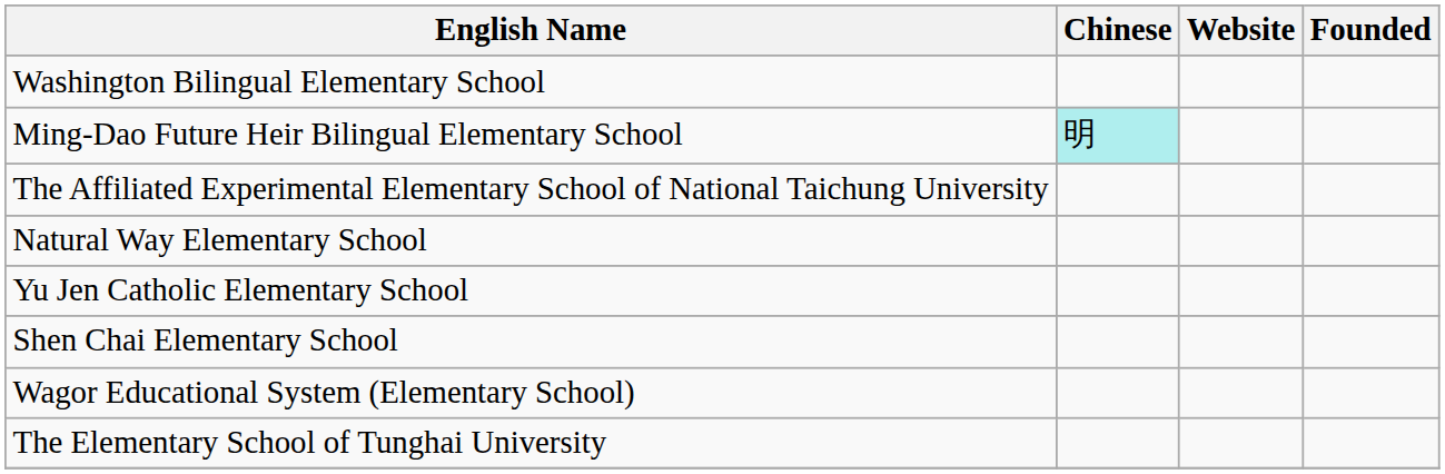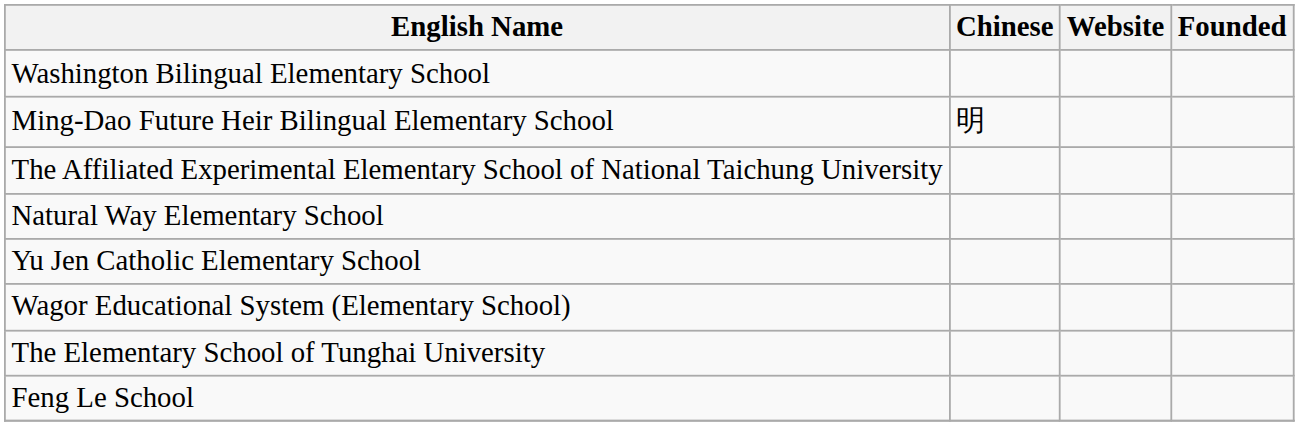Ming-Dao Future Heir Bilingual Elementary School | Chinese: paleturquoise background -> no background
- row: Shen Chai Elementary School
+ row: Feng Le School
